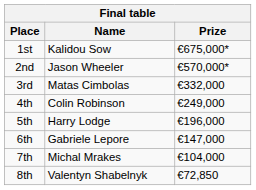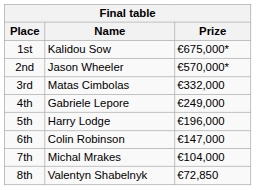4th | Name: Colin Robinson -> Gabriele Lepore
6th | Name: Gabriele Lepore -> Colin Robinson
